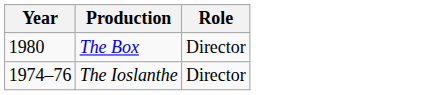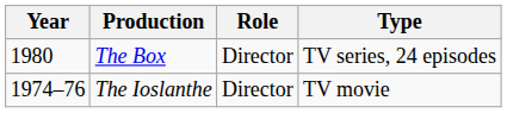+ column: Type | TV series, 24 episodes | TV movie
